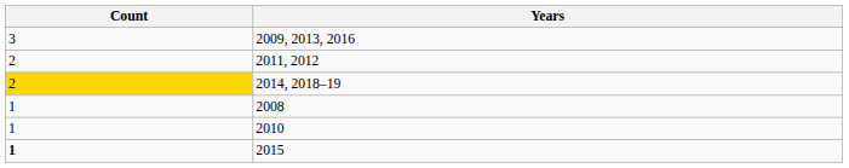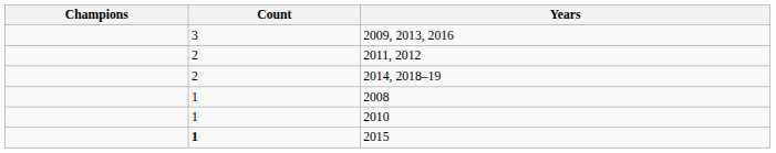+ column: Champions
2014, 2018–19 | Count: gold background -> no background
